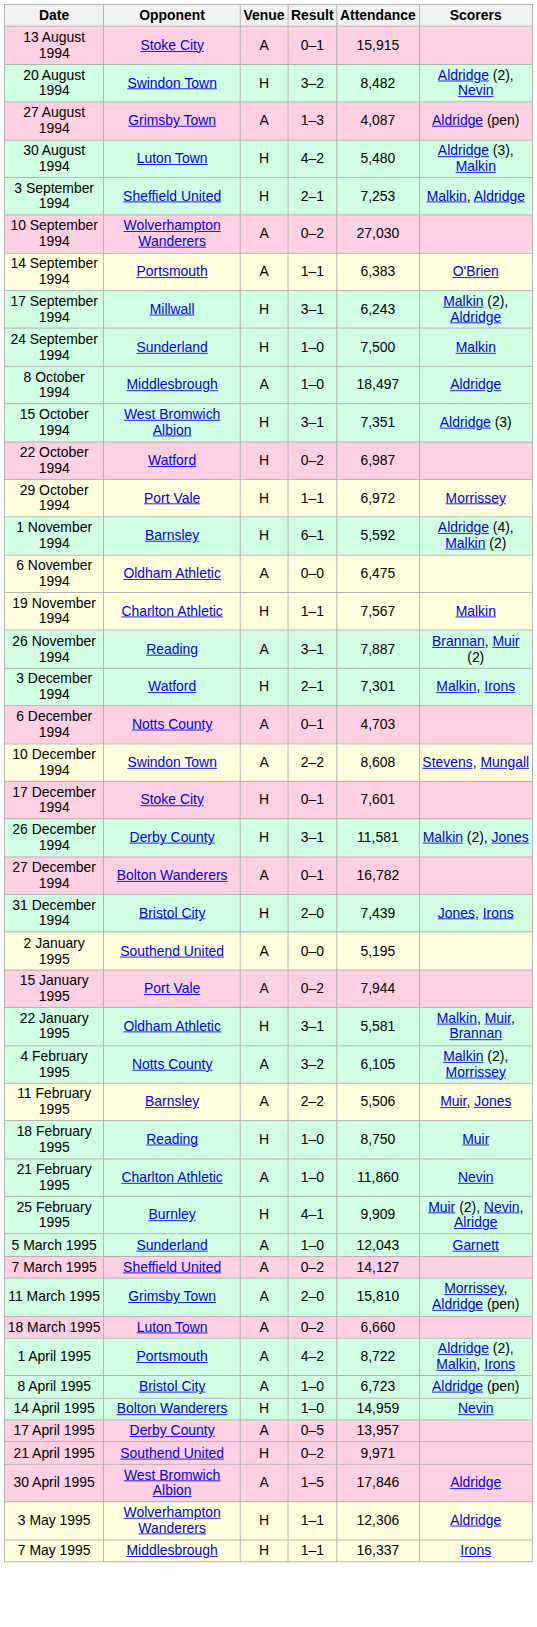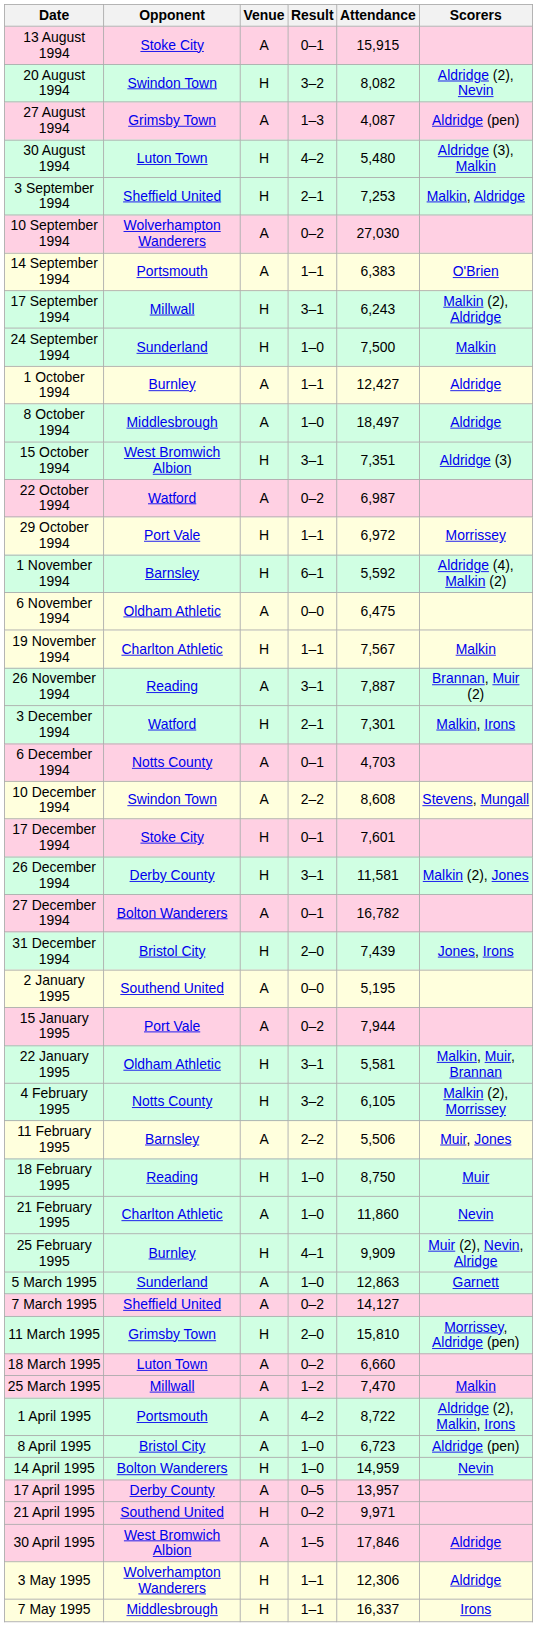20 August 1994 | Attendance: 8,482 -> 8,082
+ row: 1 October 1994 | Burnley | A | 1–1 | 12,427 | Aldridge
22 October 1994 | Venue: H -> A
4 February 1995 | Venue: A -> H
5 March 1995 | Attendance: 12,043 -> 12,863
11 March 1995 | Venue: A -> H
+ row: 25 March 1995 | Millwall | A | 1–2 | 7,470 | Malkin
